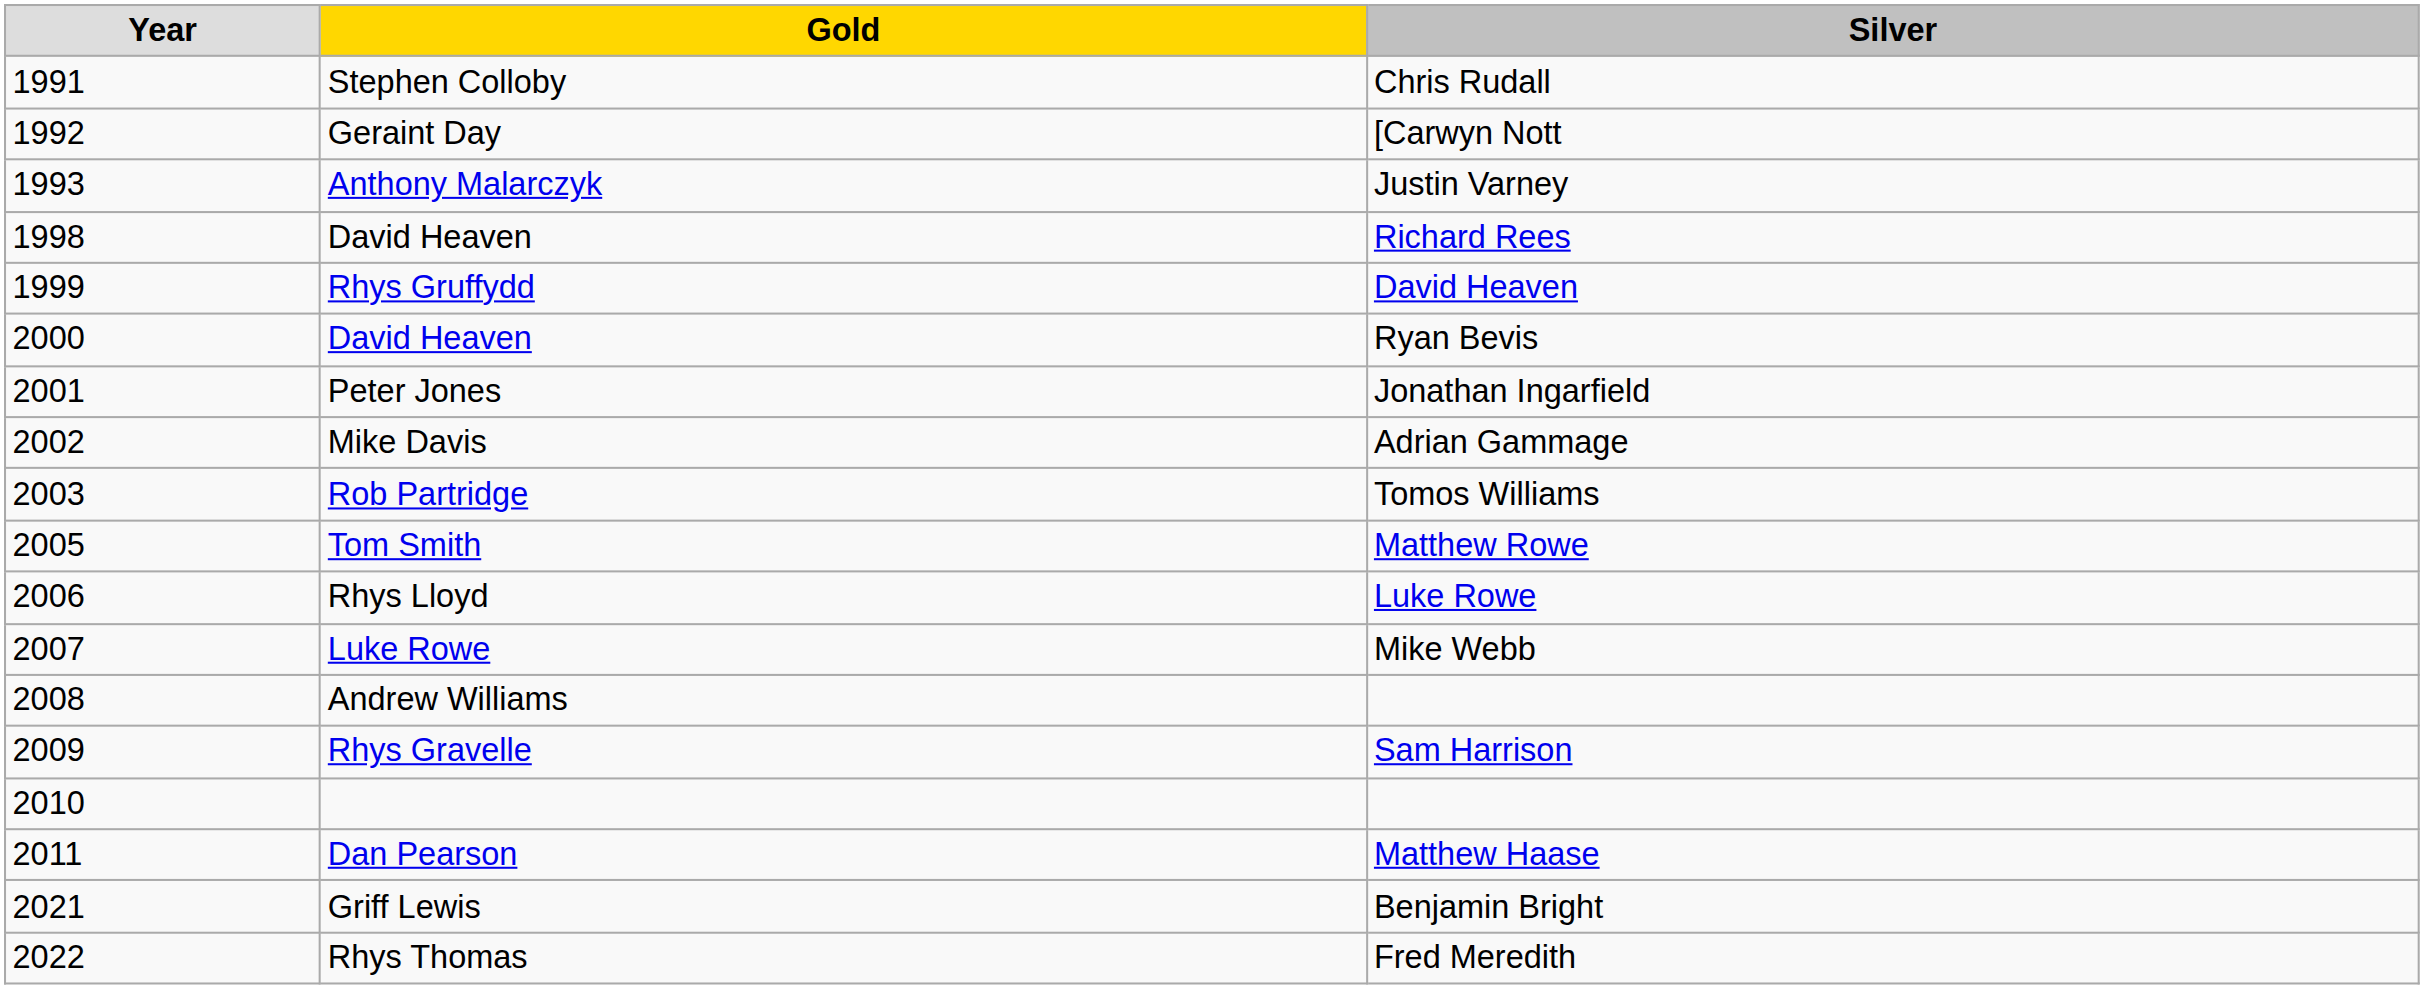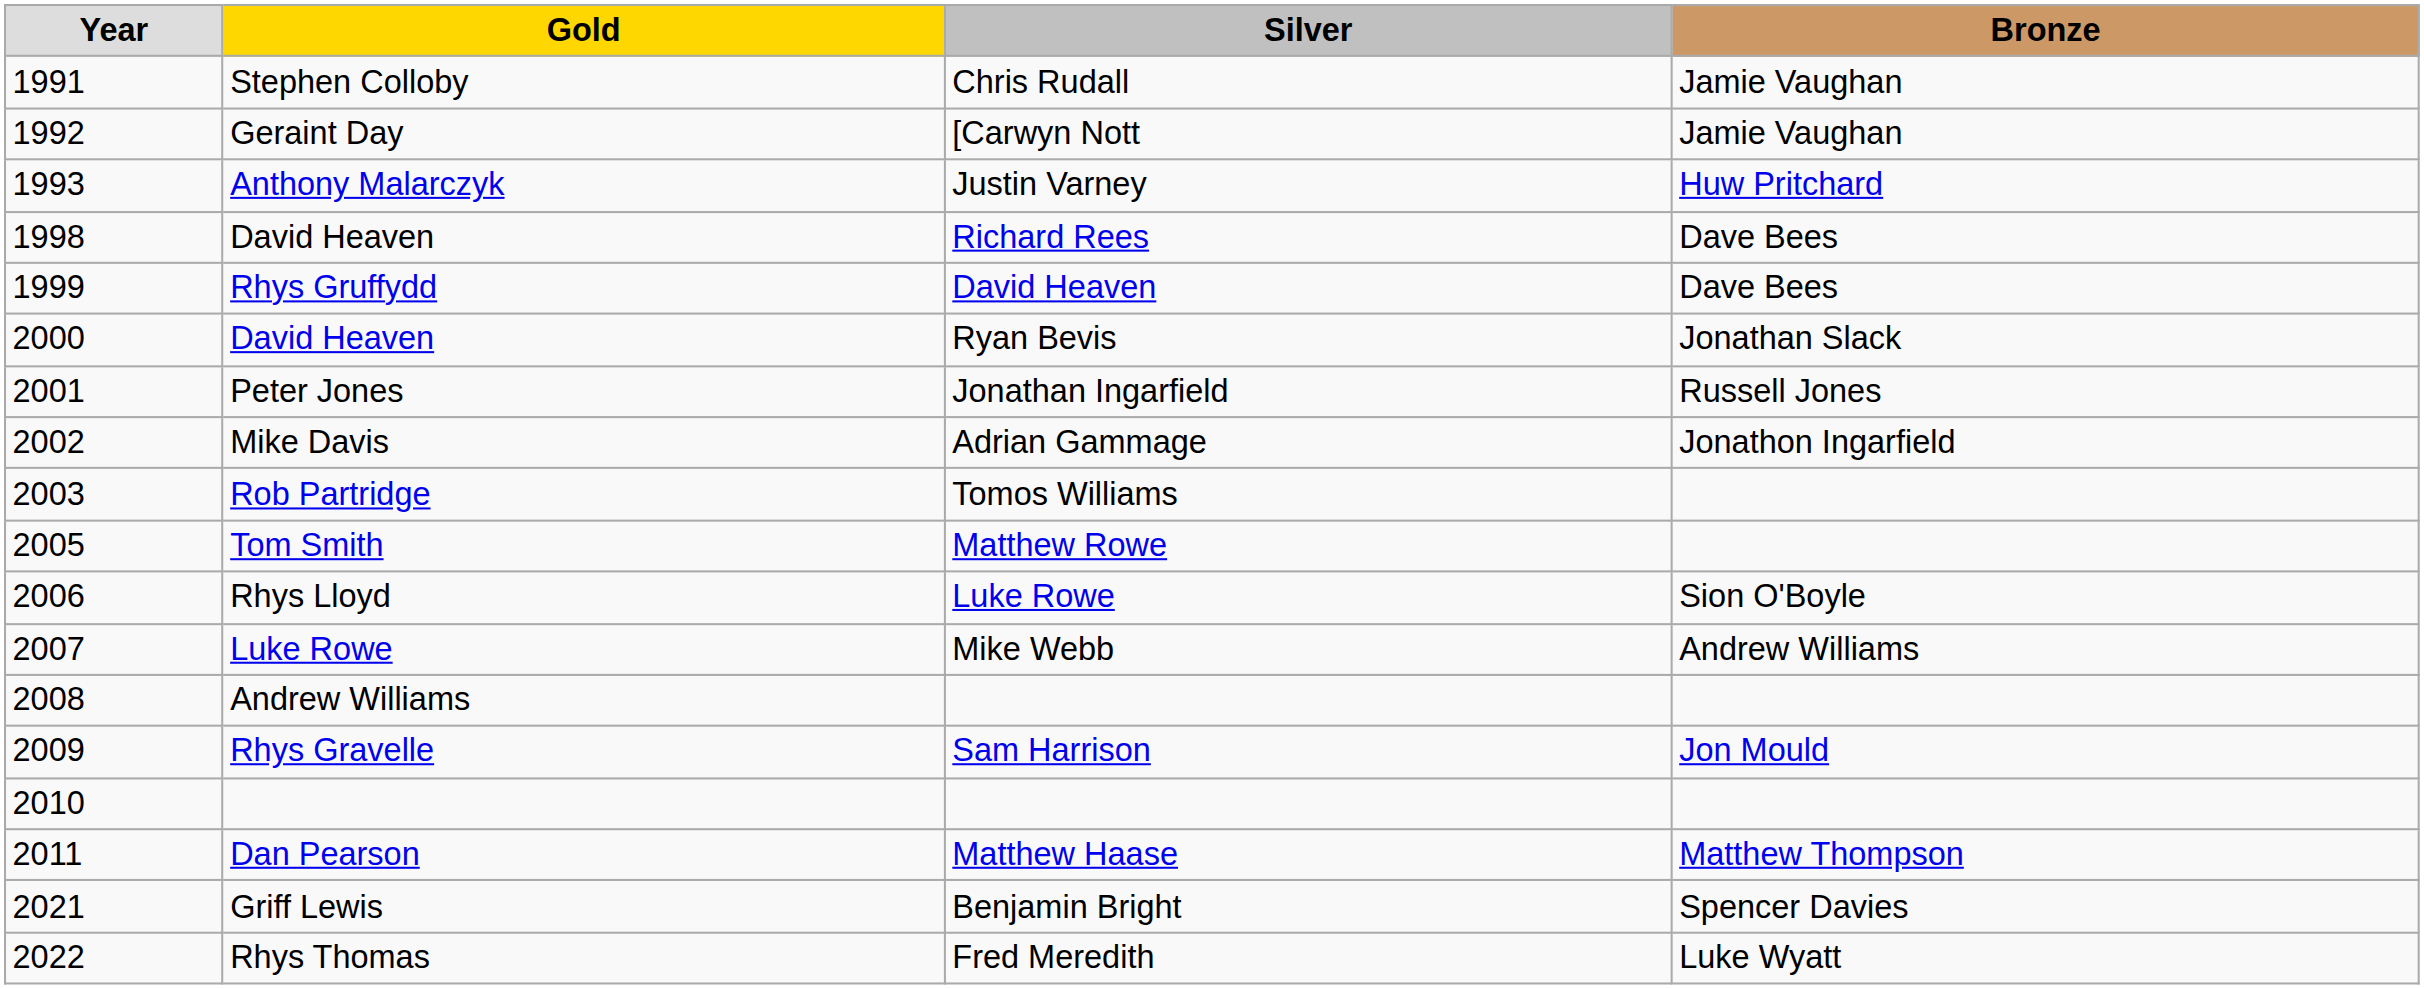+ column: Bronze | Jamie Vaughan | Jamie Vaughan | Huw Pritchard | Dave Bees | Dave Bees | Jonathan Slack | Russell Jones | Jonathon Ingarfield | Sion O'Boyle | Andrew Williams | Jon Mould | Matthew Thompson | Spencer Davies | Luke Wyatt
